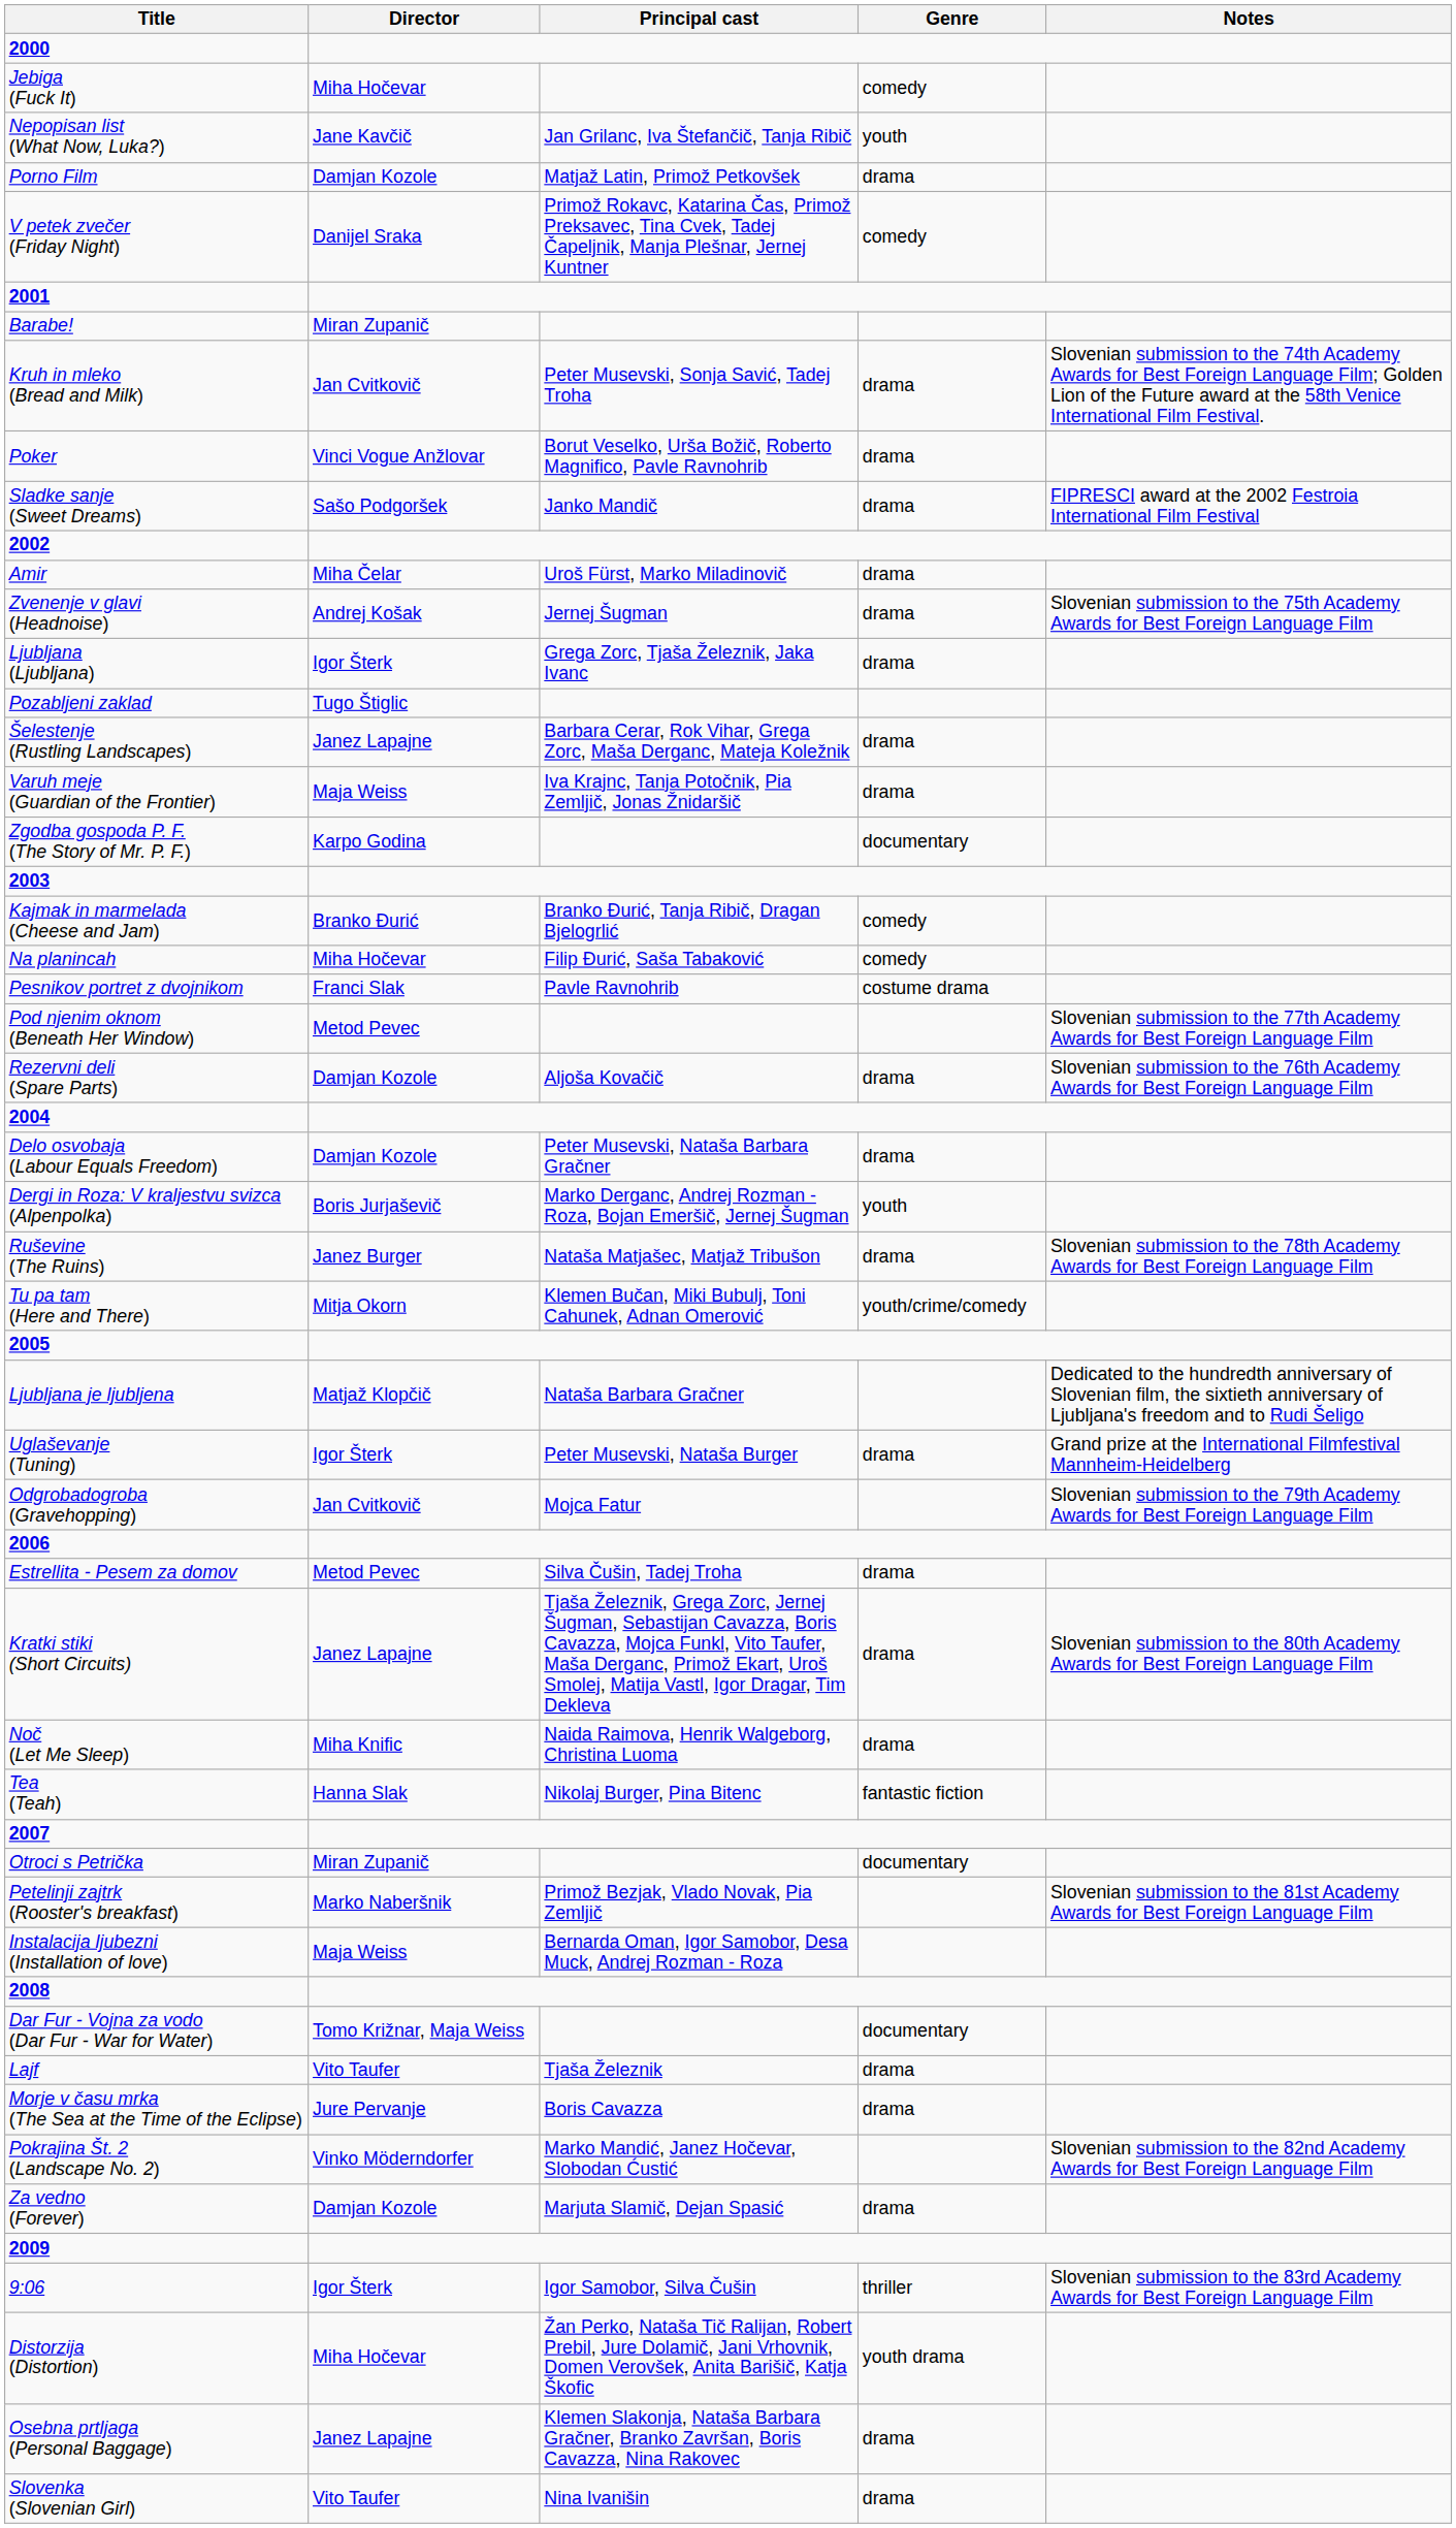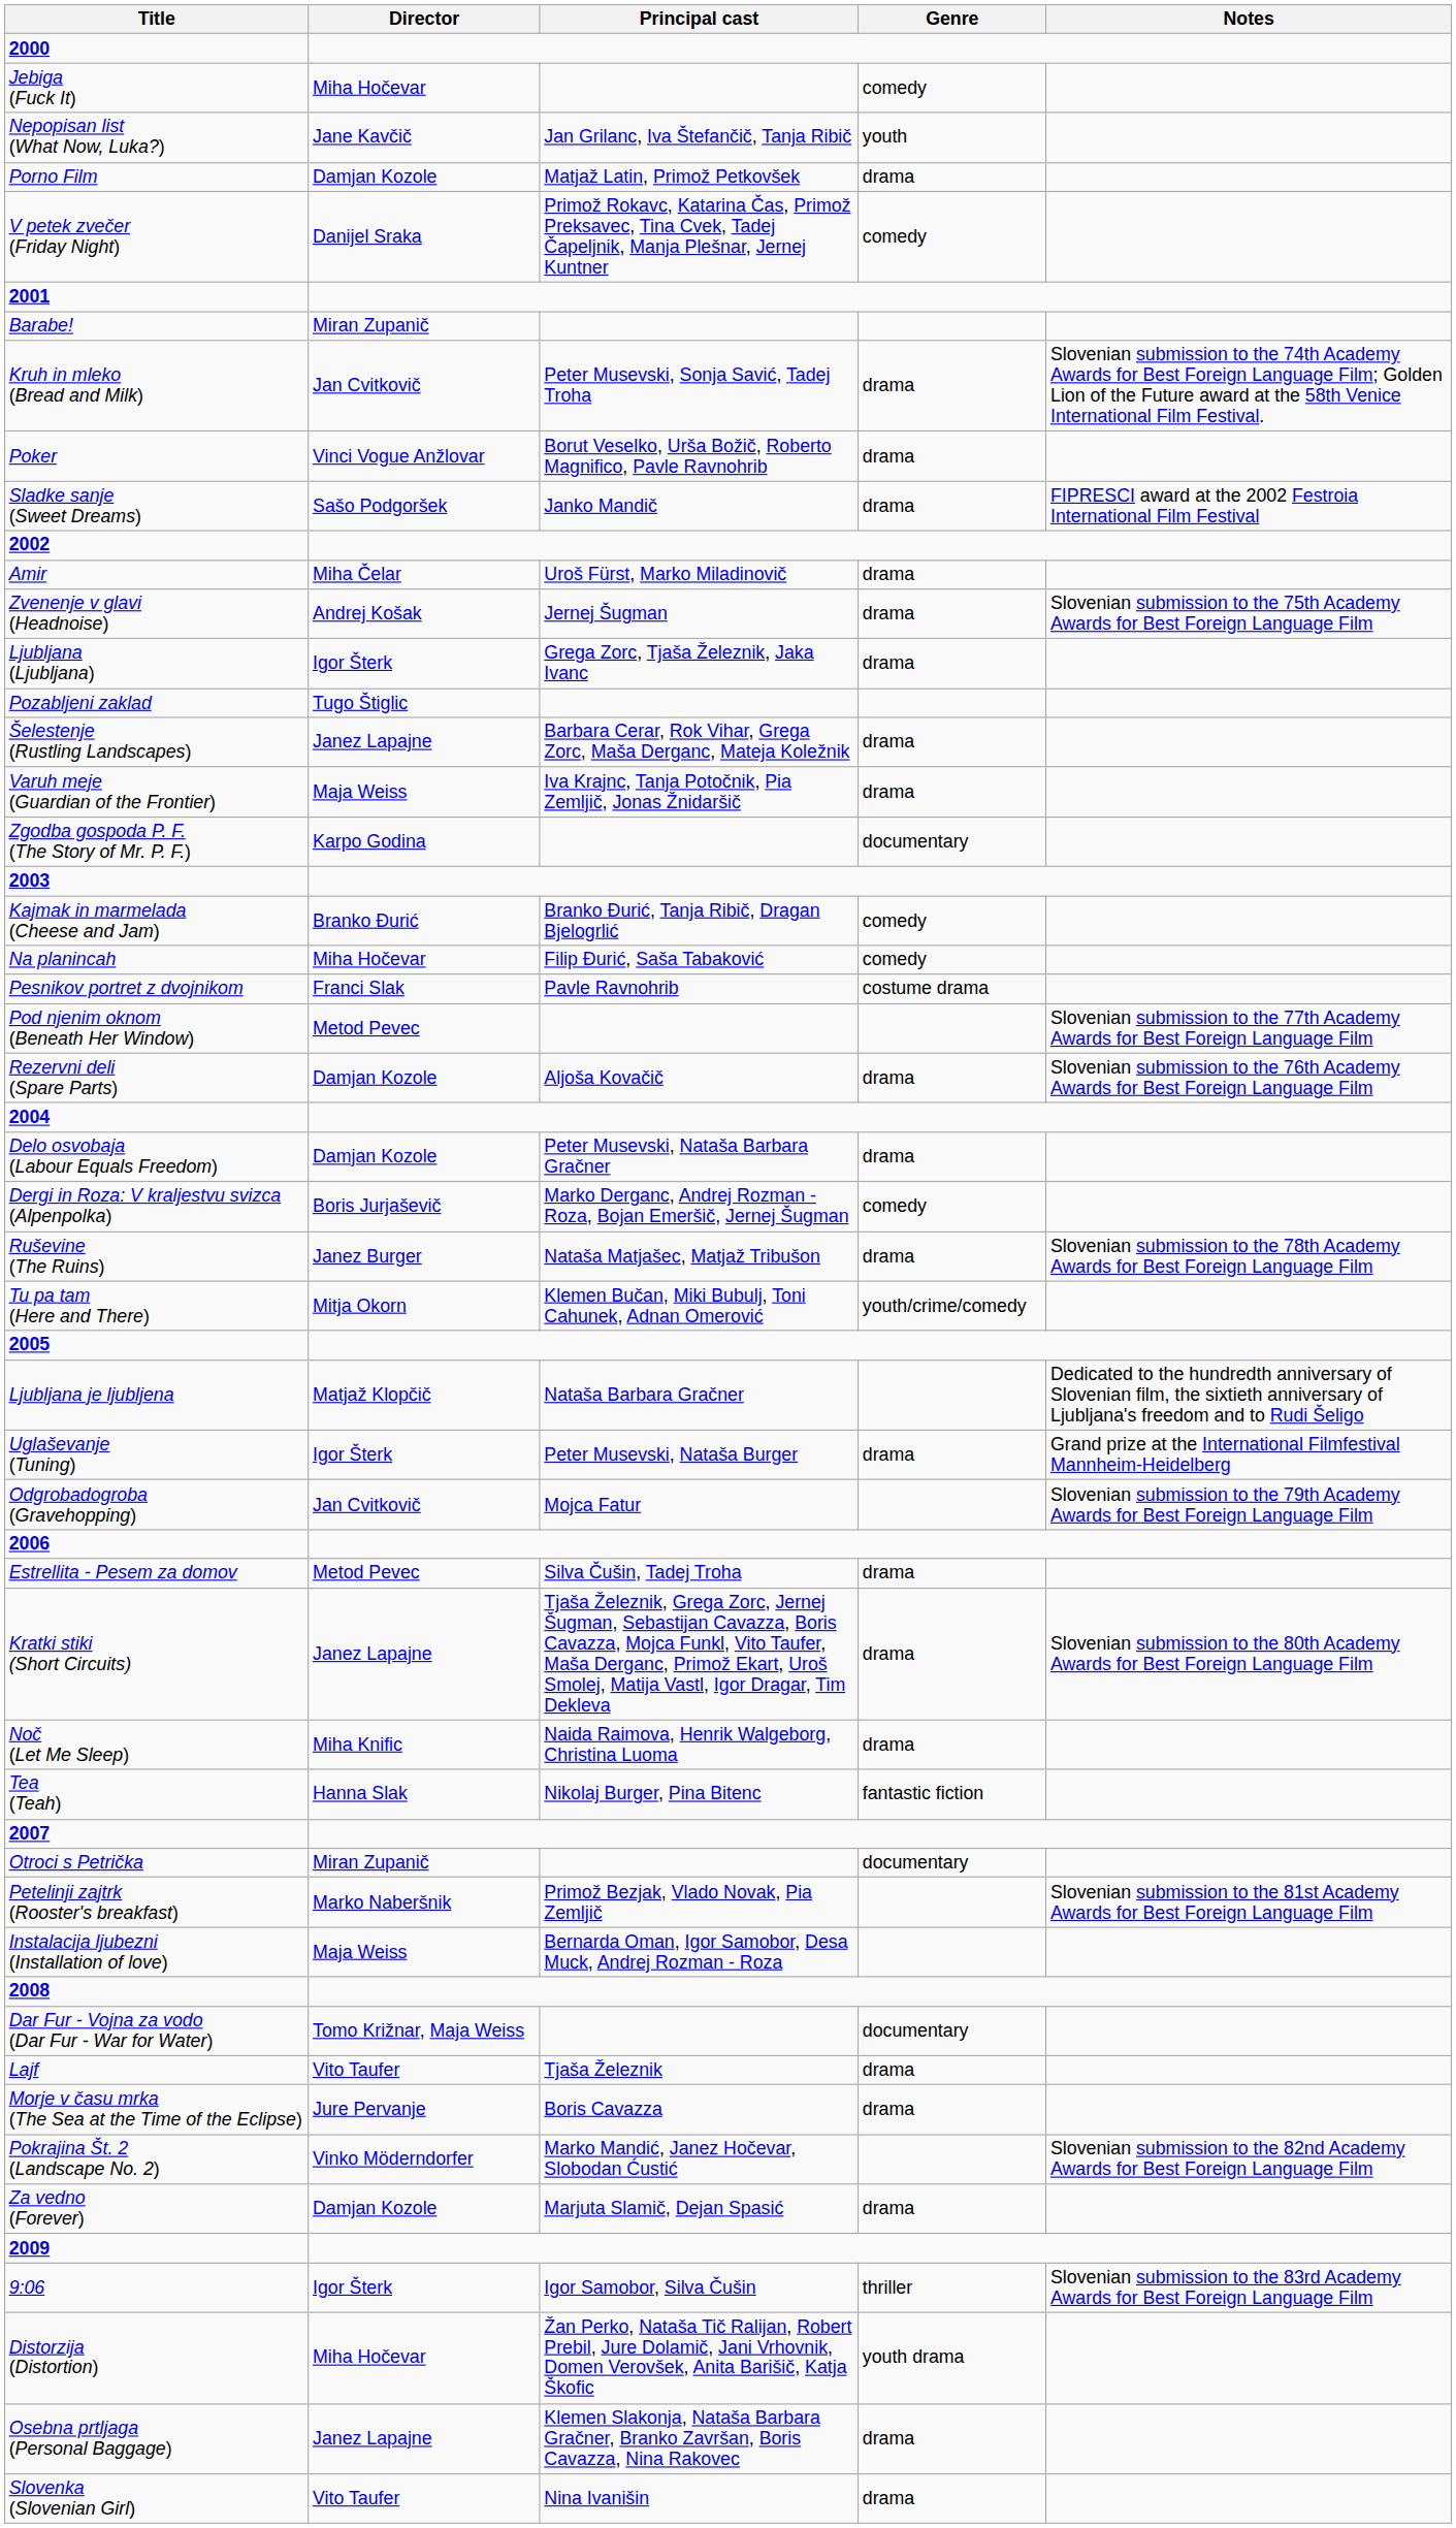Dergi in Roza: V kraljestvu svizca (Alpenpolka) | Genre: youth -> comedy
